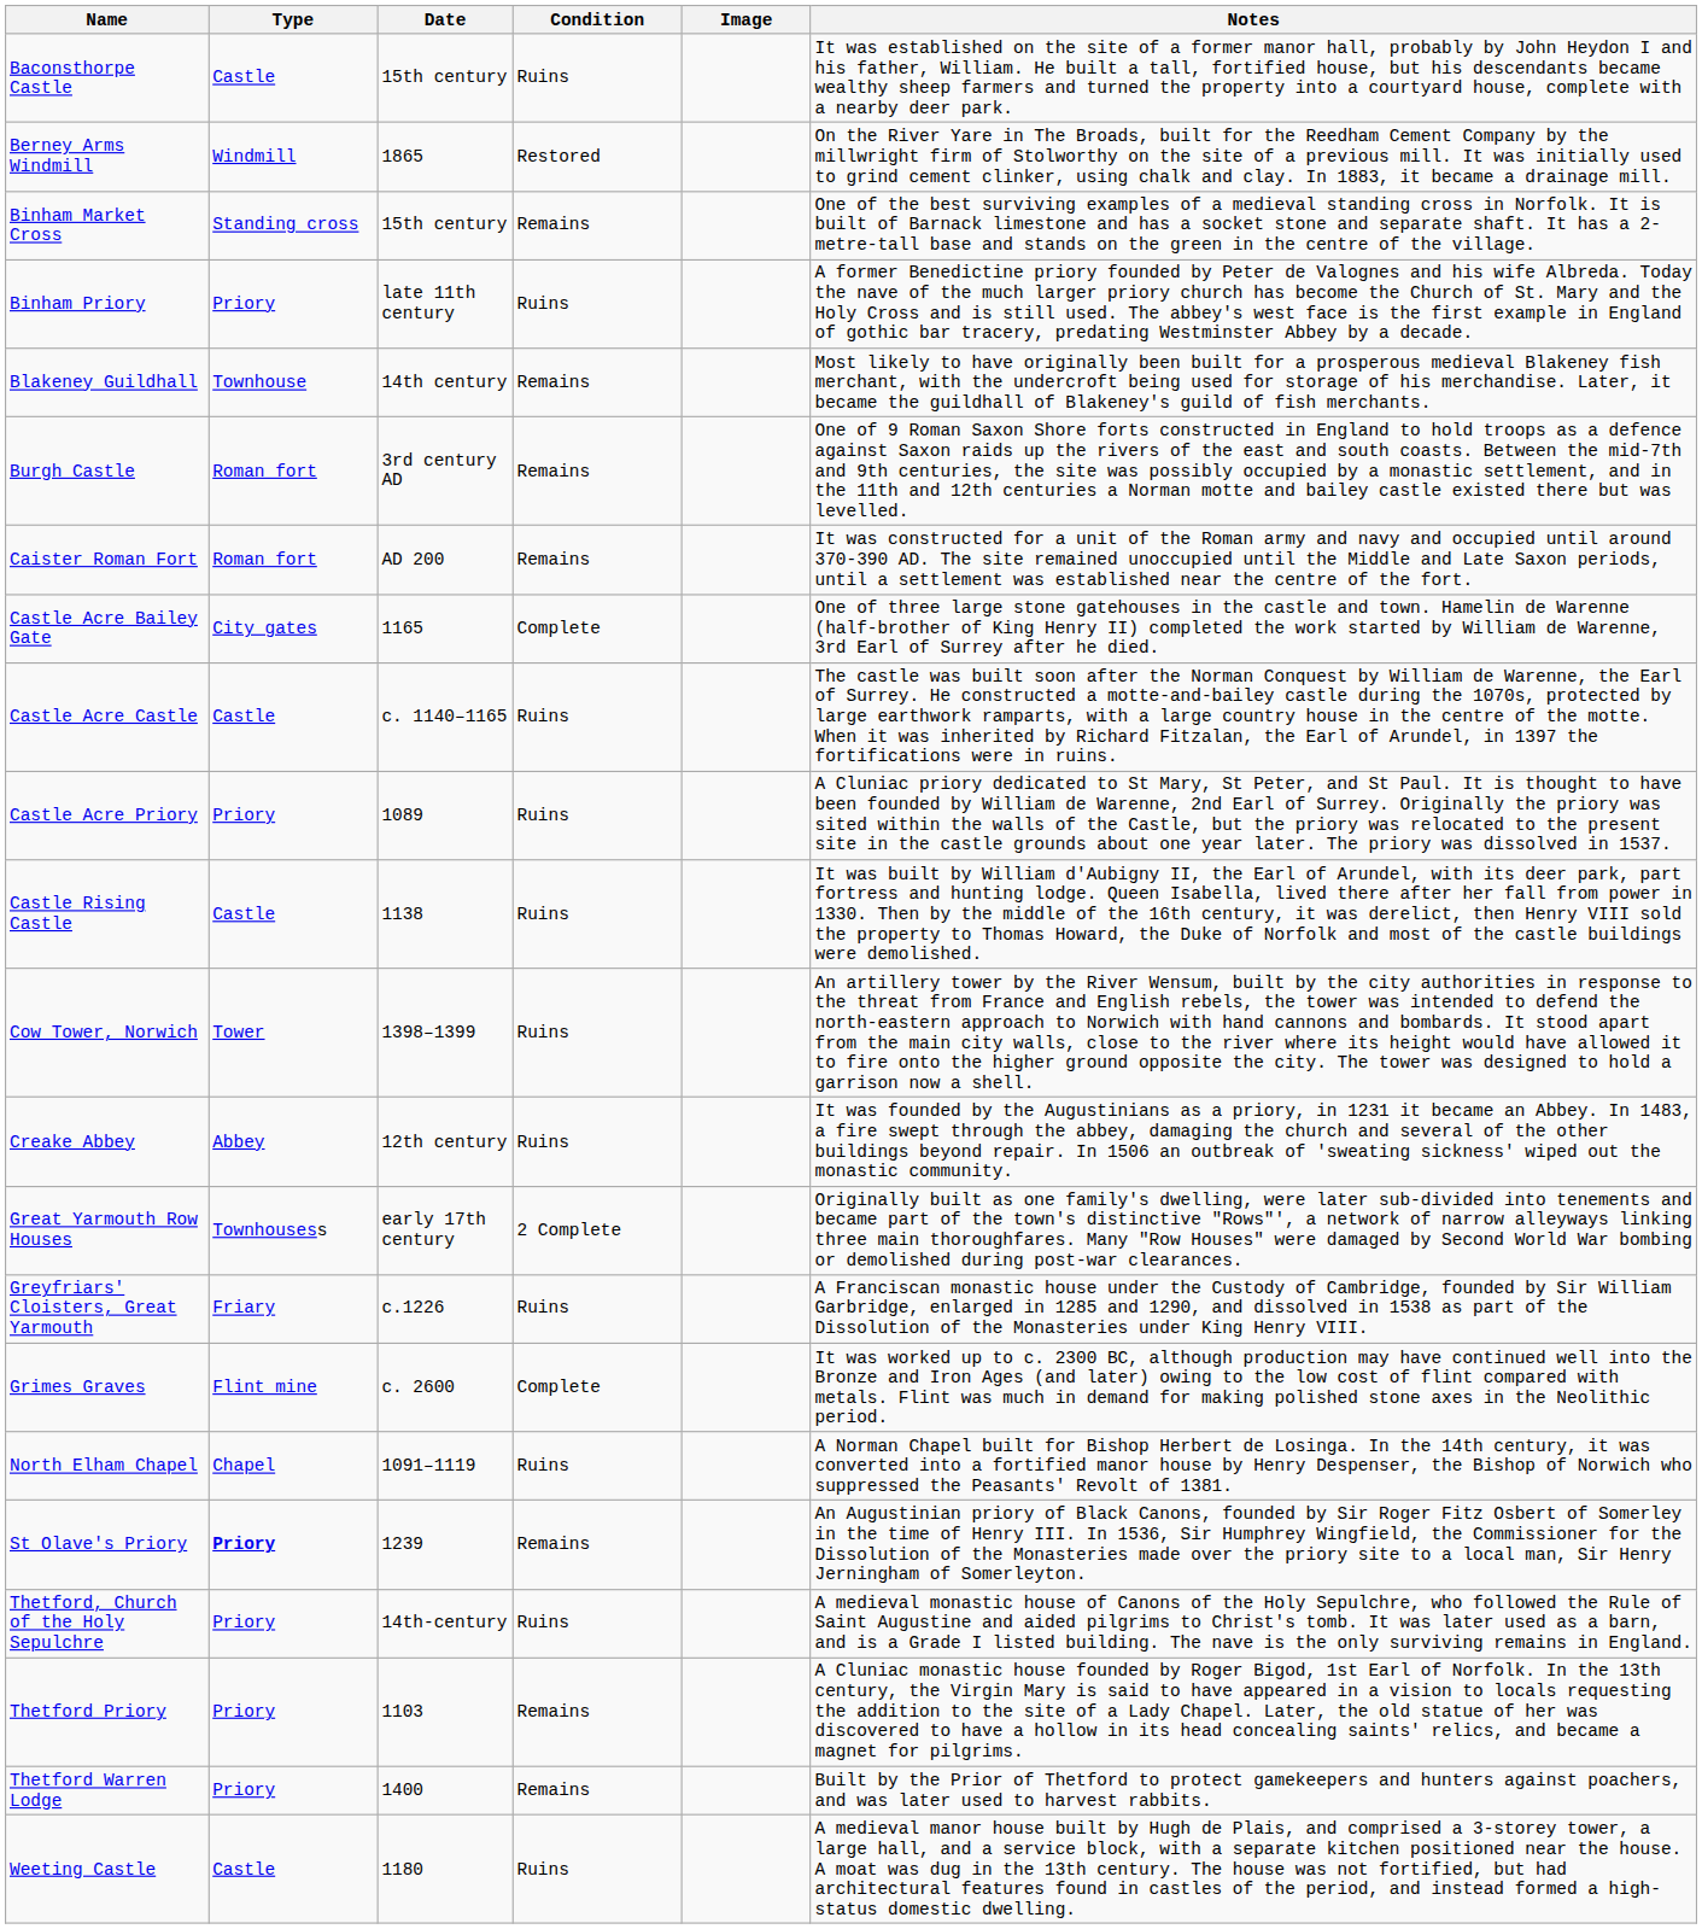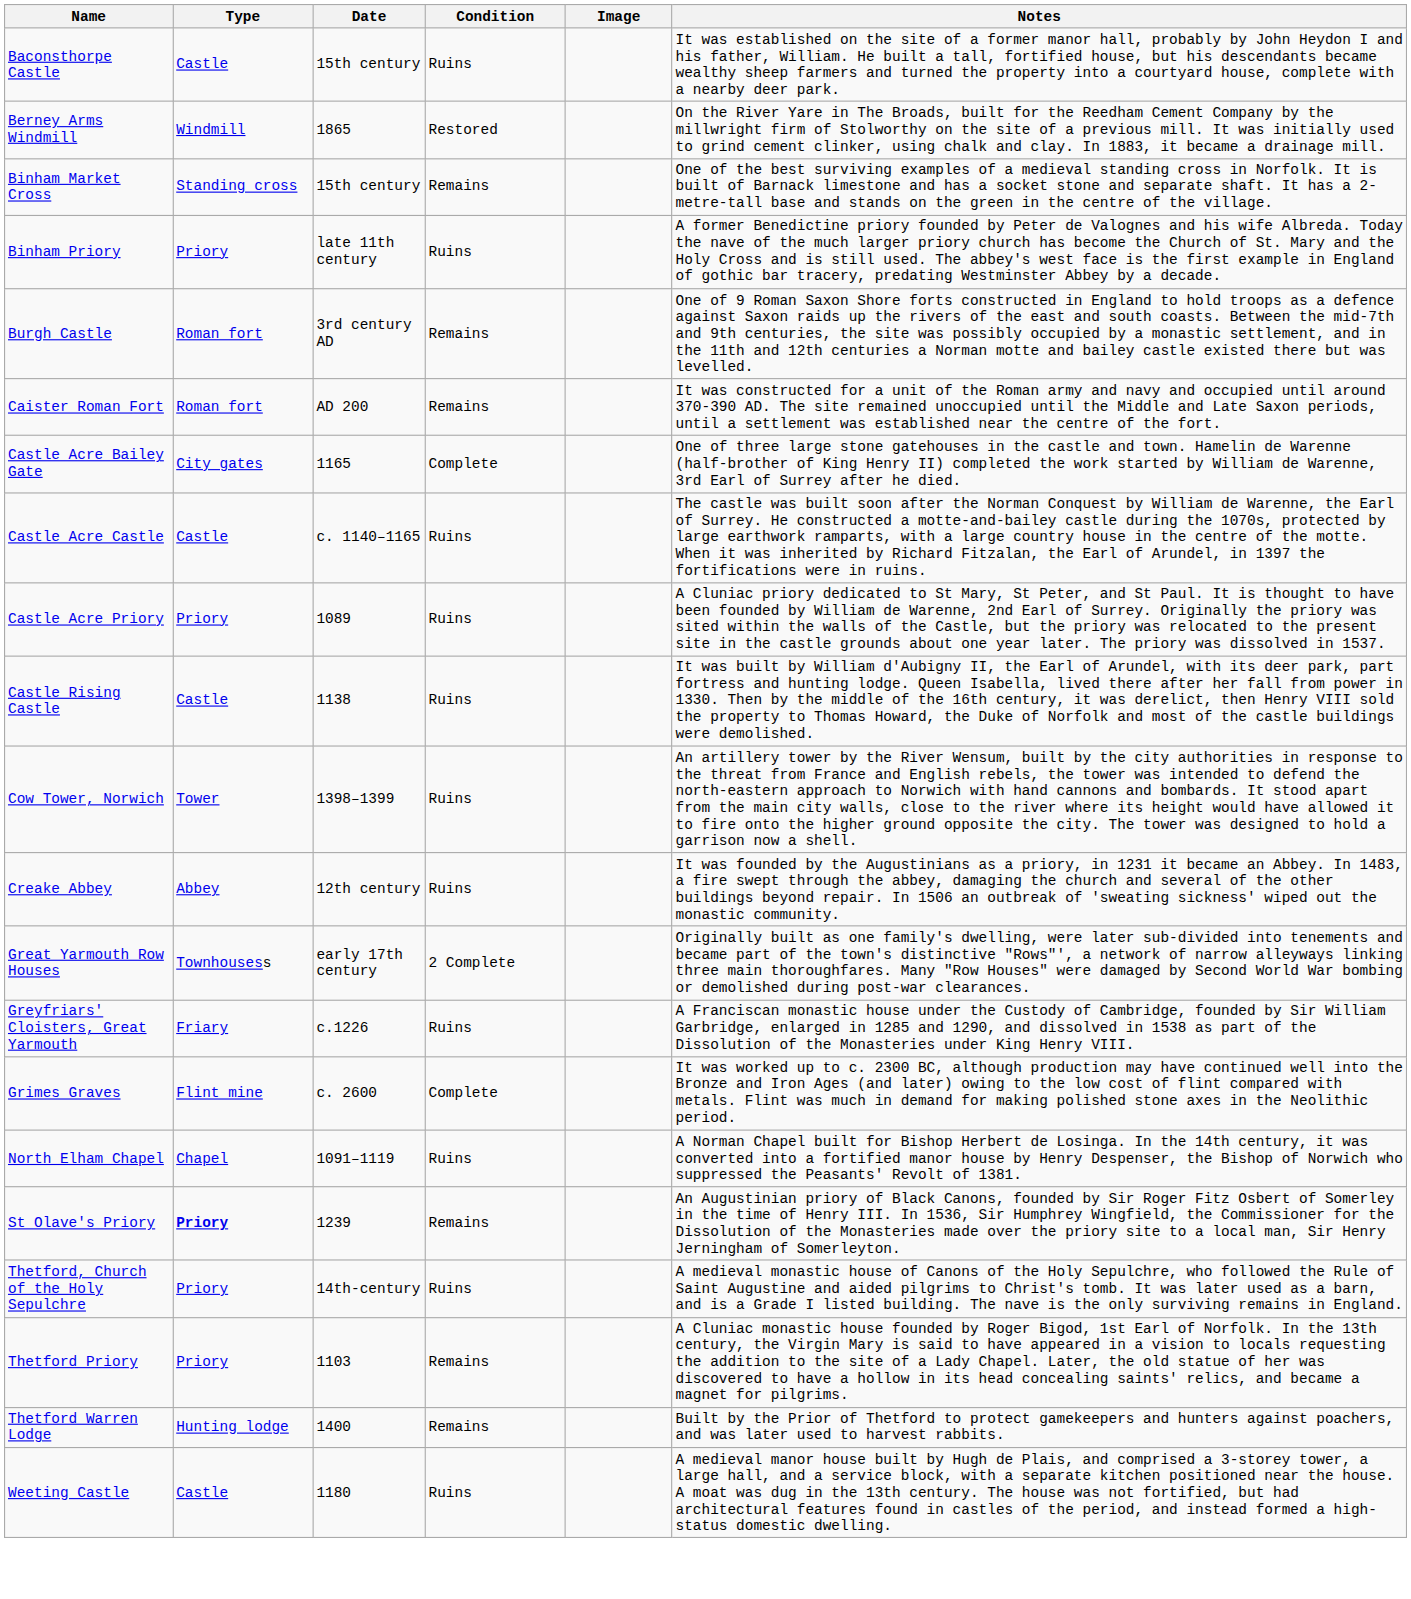- row: Blakeney Guildhall | Townhouse | 14th century | Remains | Most likely to have originally been built for a prosperous medieval Blakeney fish merchant, with the undercroft being used for storage of his merchandise. Later, it became the guildhall of Blakeney's guild of fish merchants.
Thetford Warren Lodge | Type: Priory -> Hunting lodge
